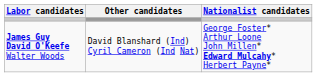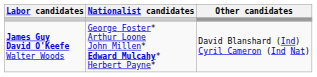columns swapped: Nationalist candidates <-> Other candidates
